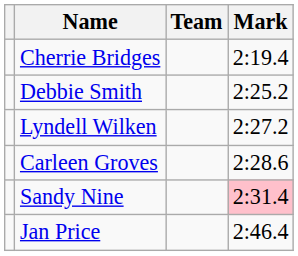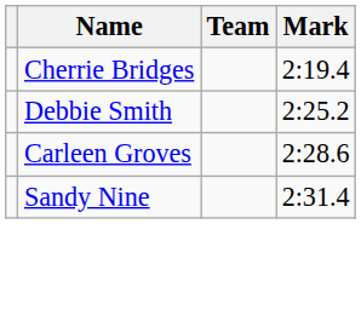- row: Lyndell Wilken | 2:27.2
Sandy Nine | Mark: pink background -> no background
- row: Jan Price | 2:46.4
